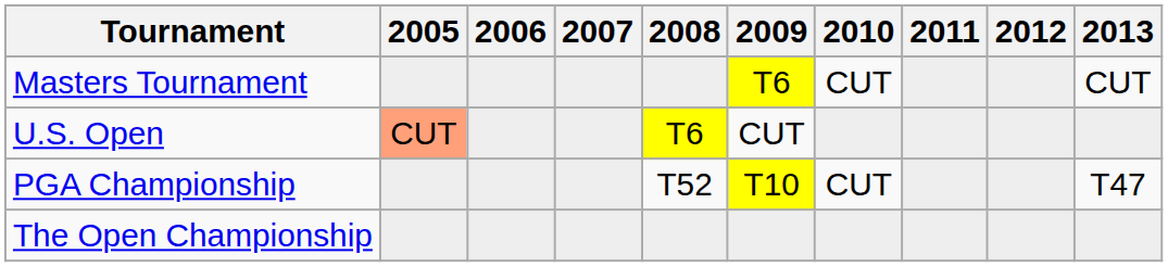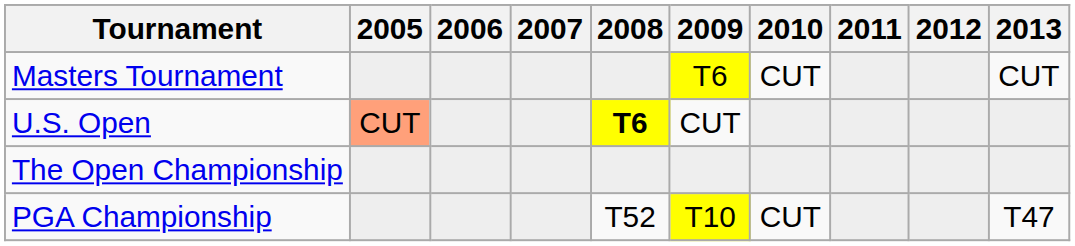U.S. Open | 2008: normal -> bold
rows swapped: The Open Championship <-> PGA Championship
